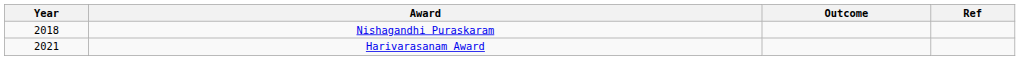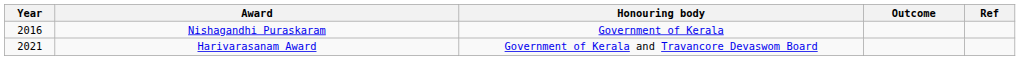+ column: Honouring body | Government of Kerala | Government of Kerala and Travancore Devaswom Board
Nishagandhi Puraskaram | Year: 2018 -> 2016
